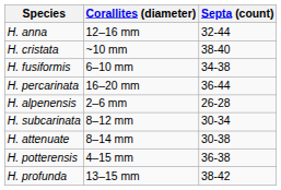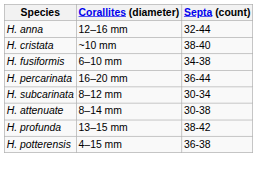- row: H. alpenensis | 2–6 mm | 26-28
rows swapped: H. potterensis <-> H. profunda
